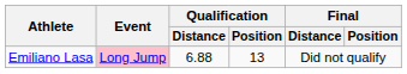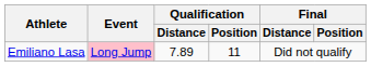Emiliano Lasa | Qualification / Distance: 6.88 -> 7.89
Emiliano Lasa | Qualification / Position: 13 -> 11
